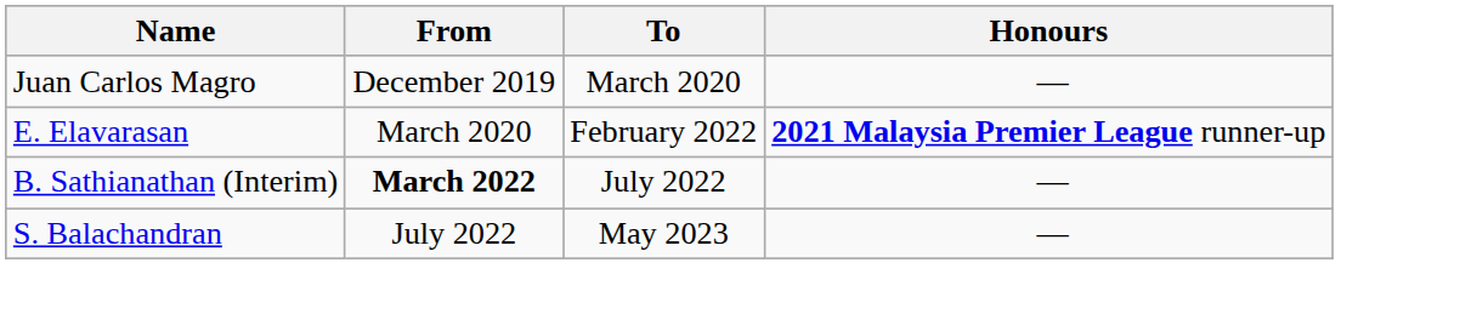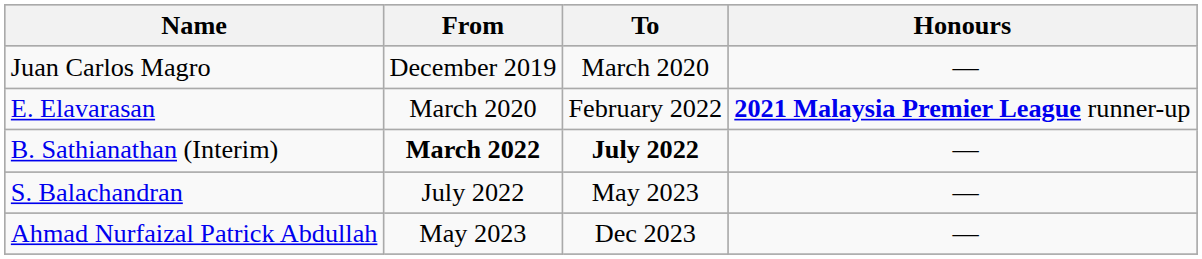B. Sathianathan (Interim) | To: normal -> bold
+ row: Ahmad Nurfaizal Patrick Abdullah | May 2023 | Dec 2023 | —
